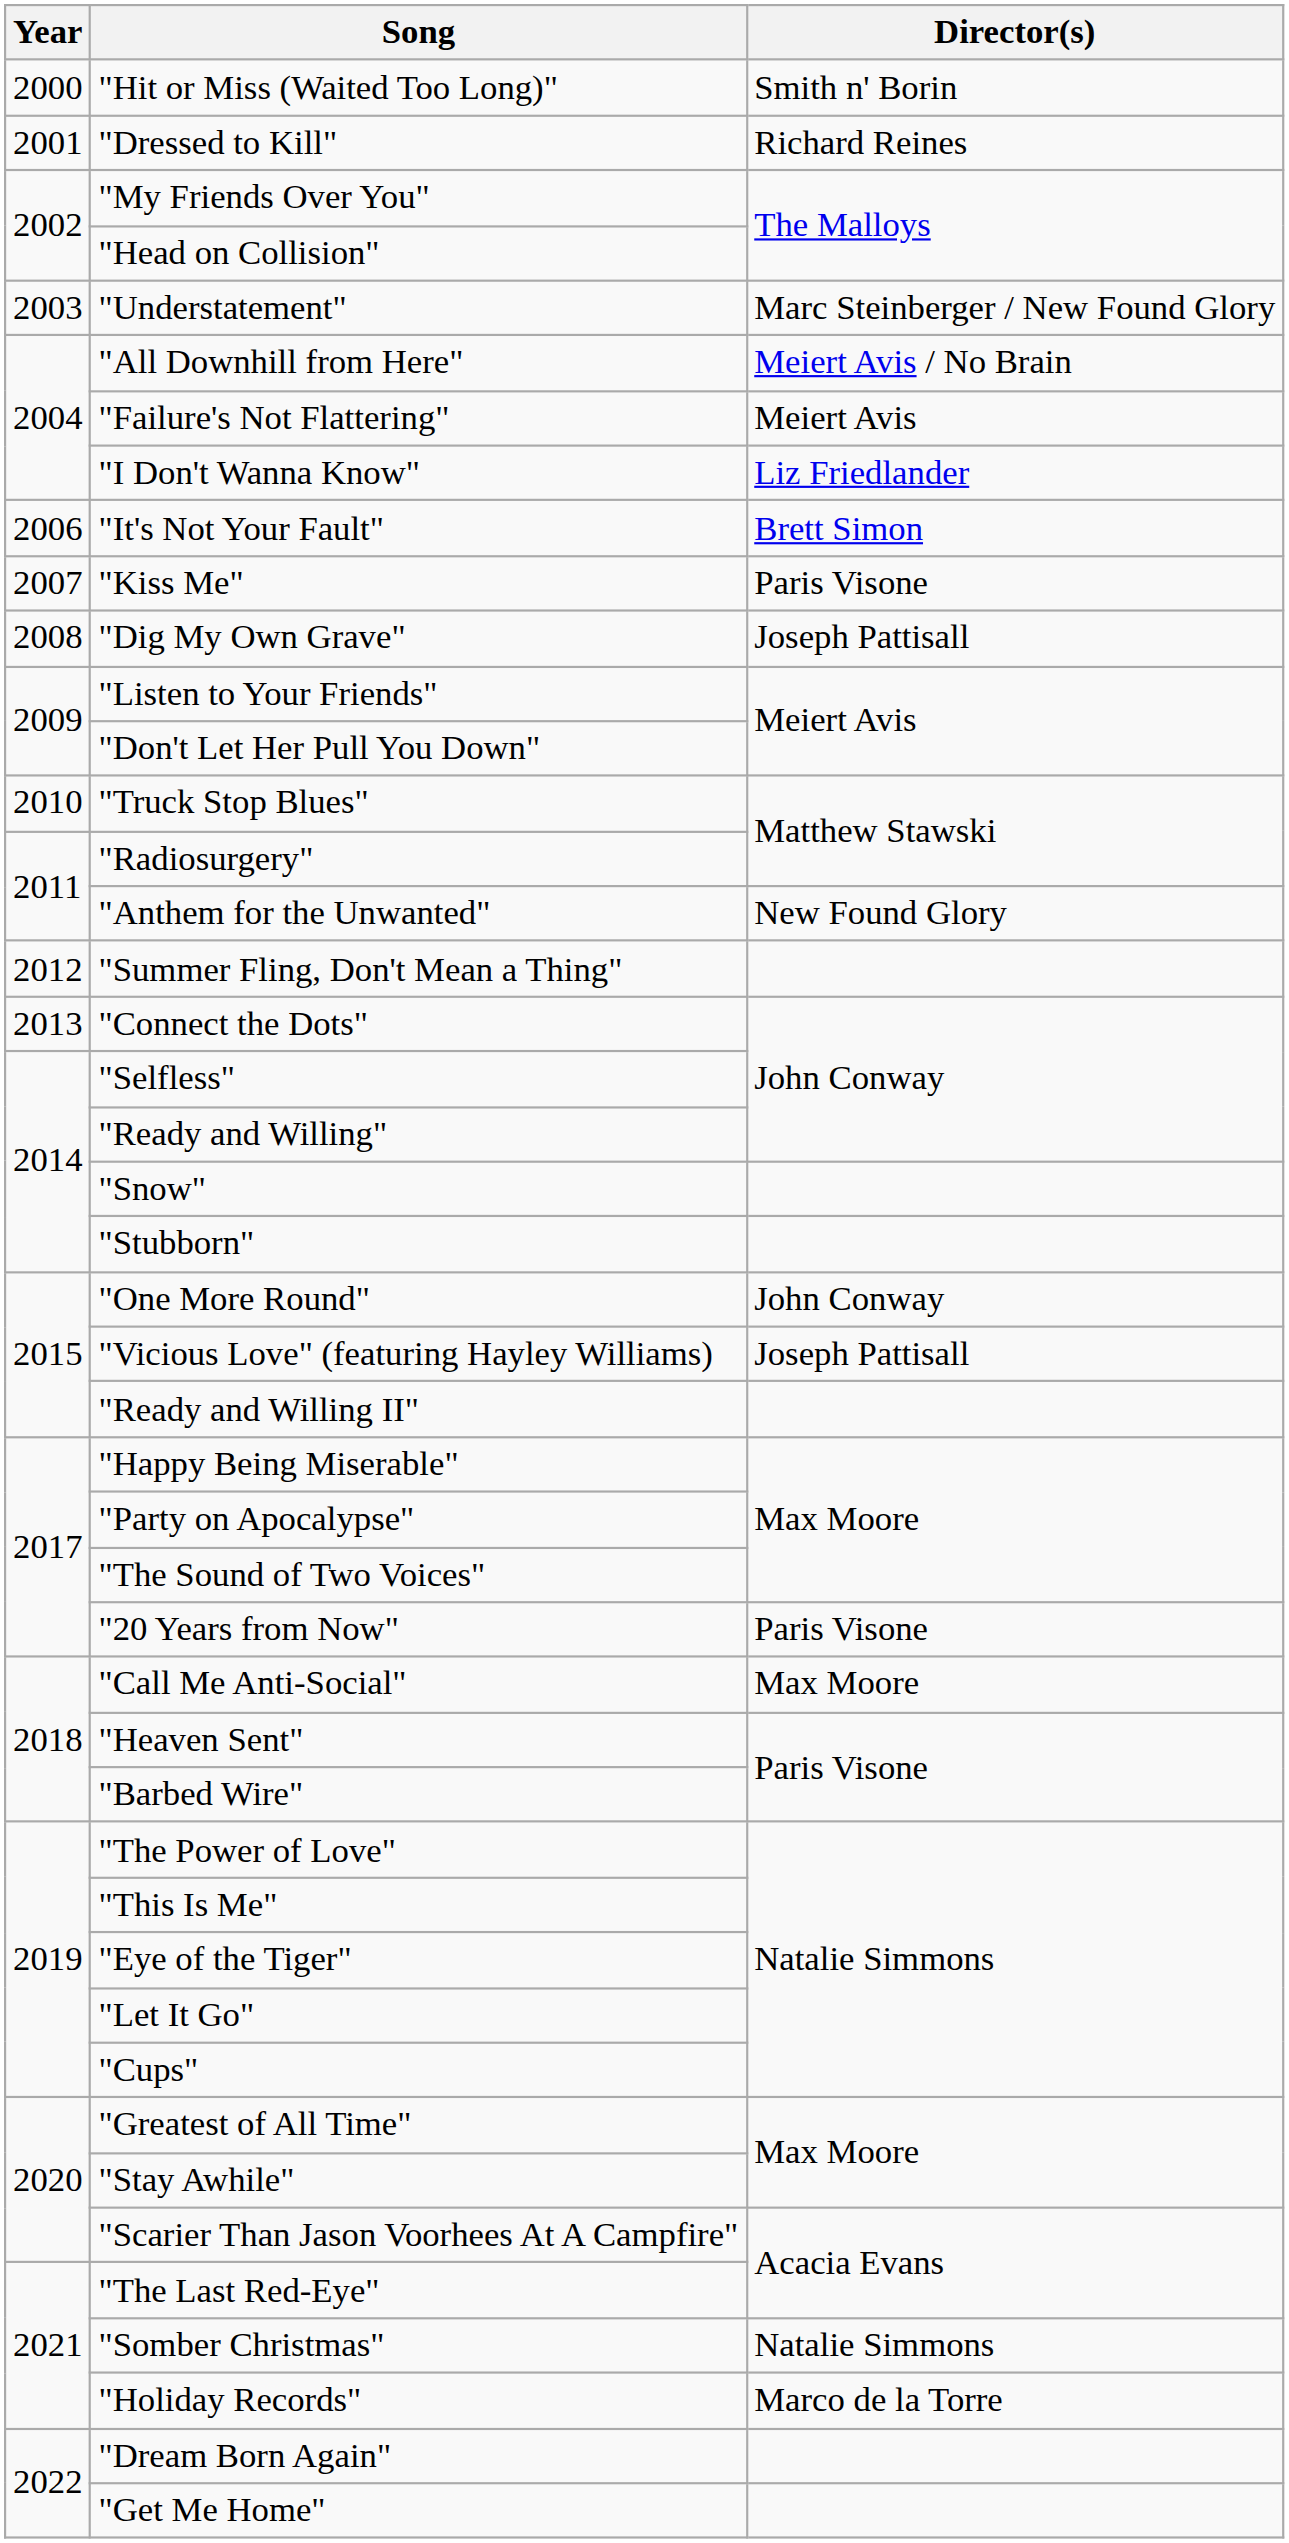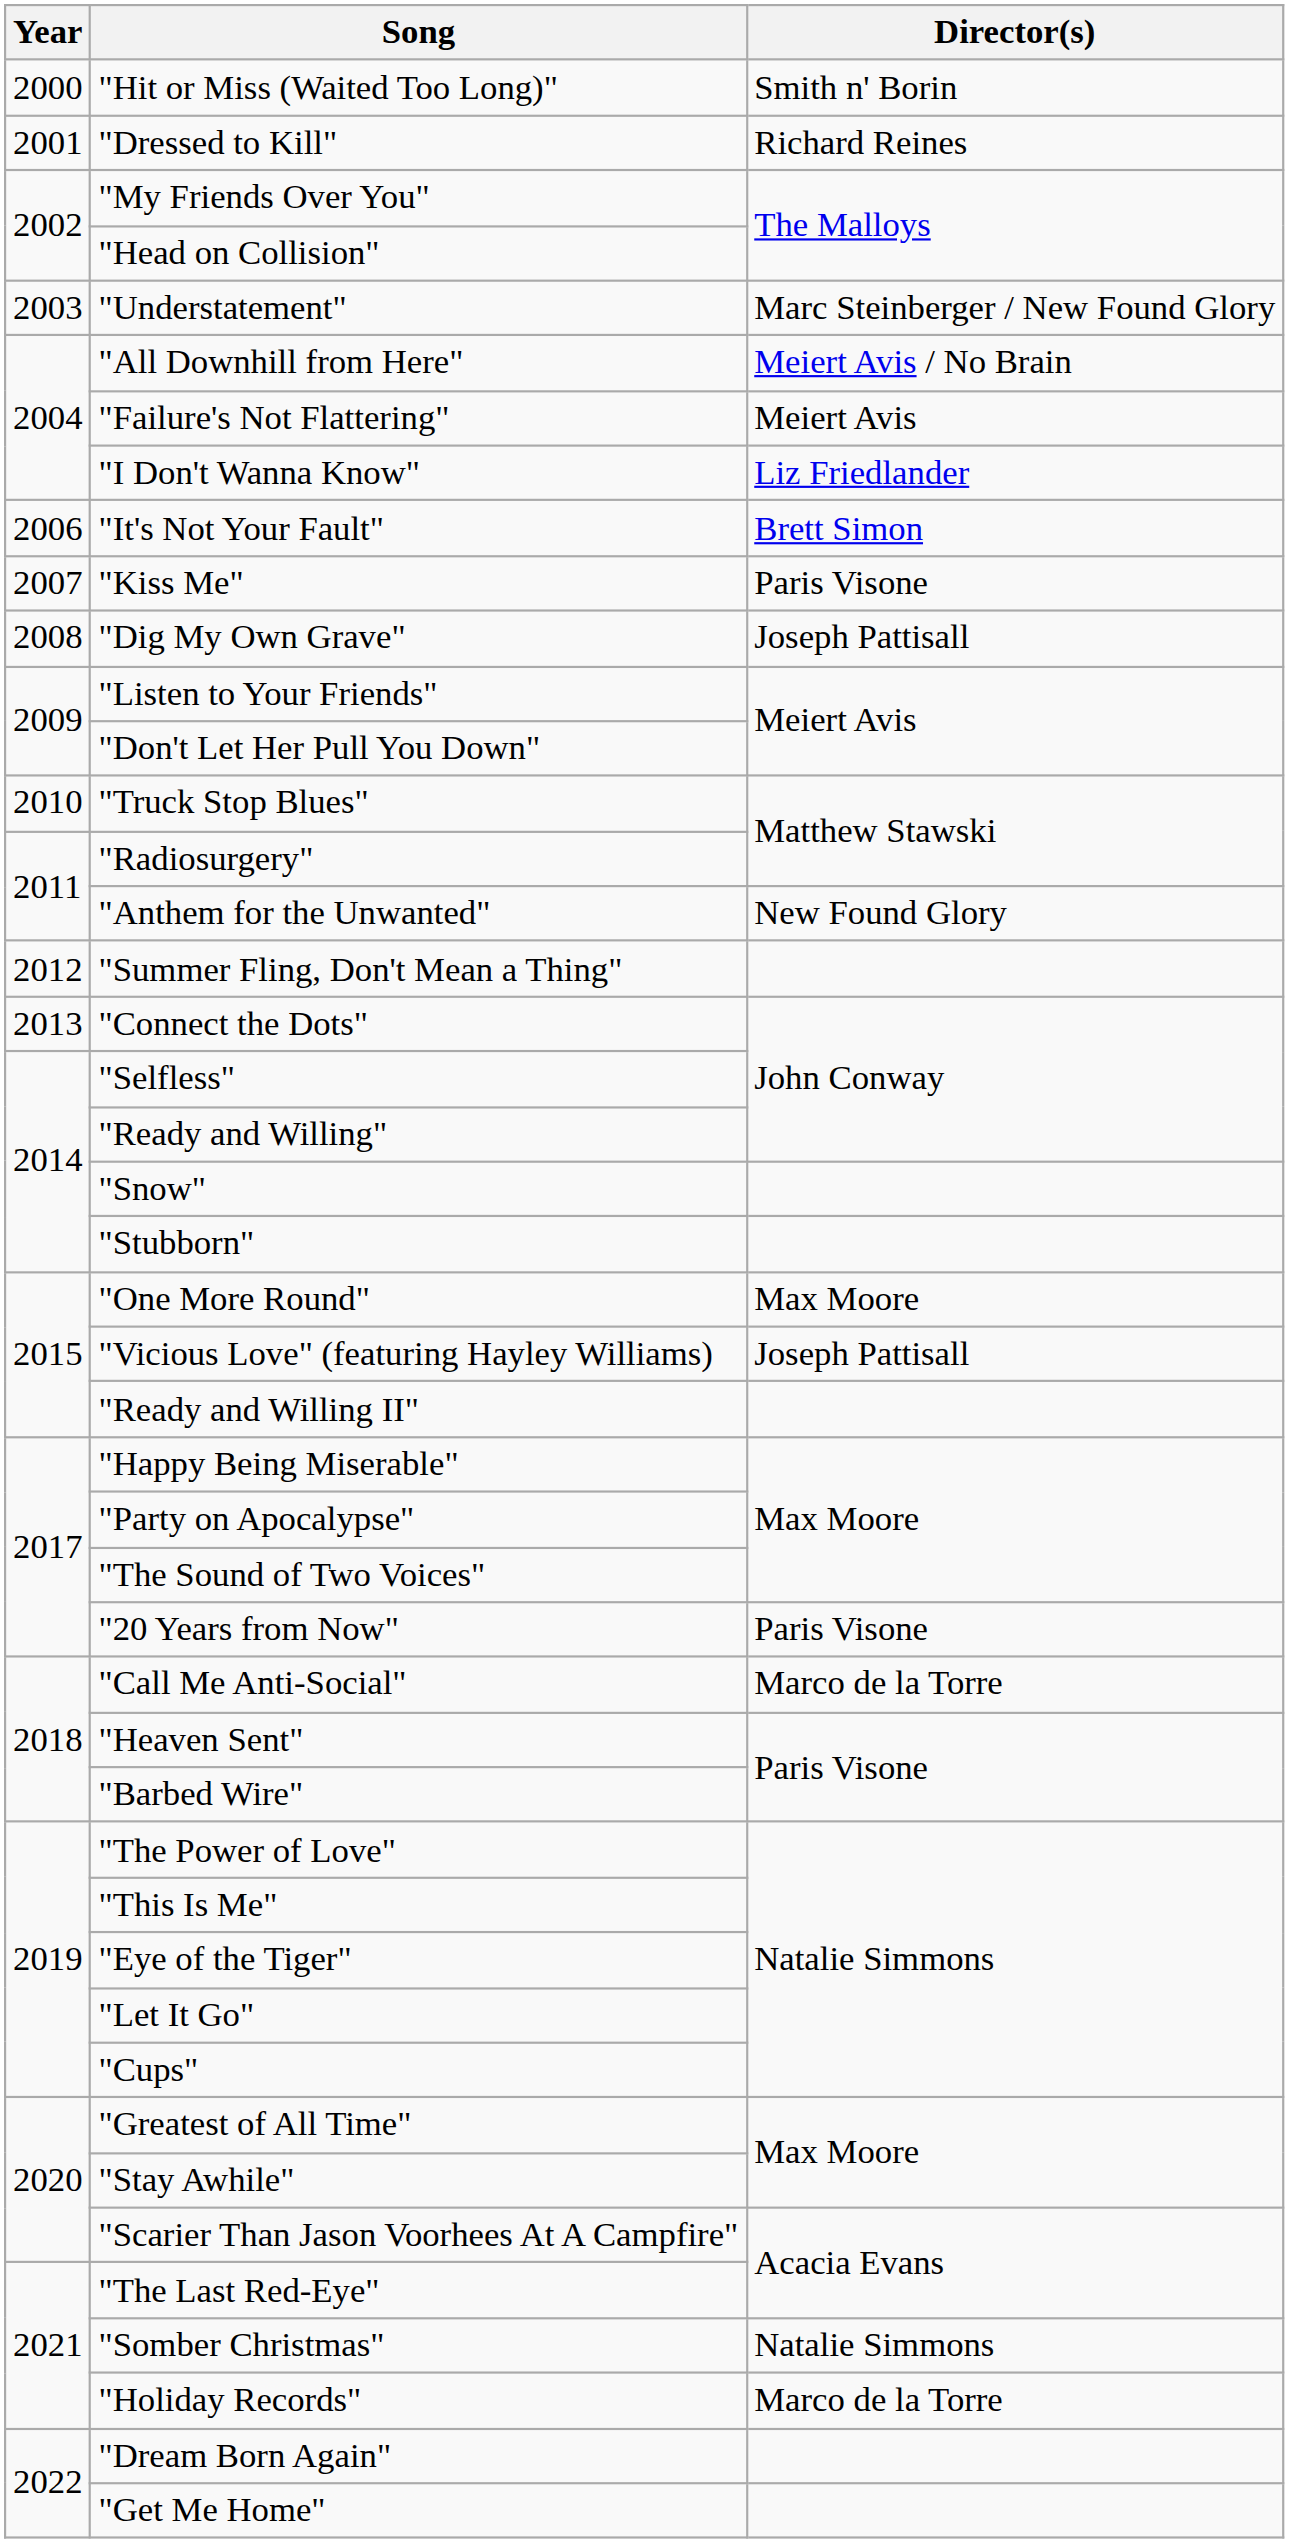"One More Round" | Director(s): John Conway -> Max Moore
"Call Me Anti-Social" | Director(s): Max Moore -> Marco de la Torre
